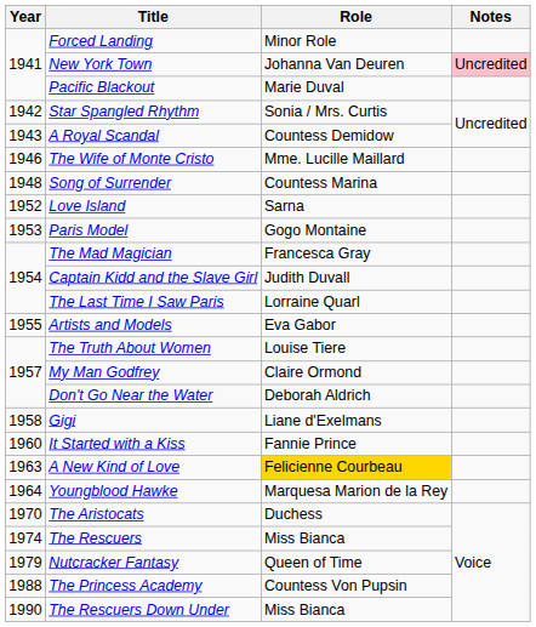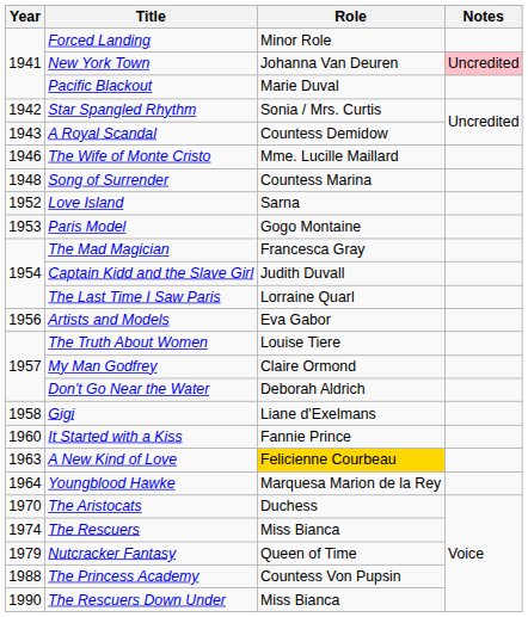Artists and Models | Year: 1955 -> 1956
